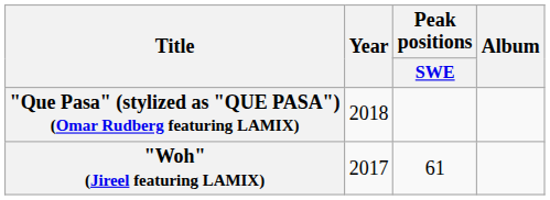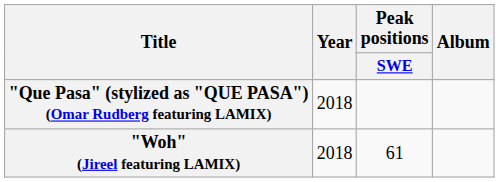"Woh" (Jireel featuring LAMIX) | Year: 2017 -> 2018
